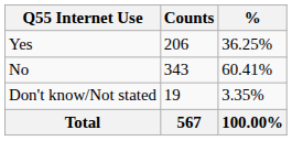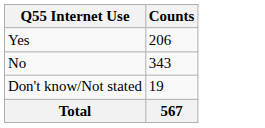- column: % | 36.25% | 60.41% | 3.35% | 100.00%
